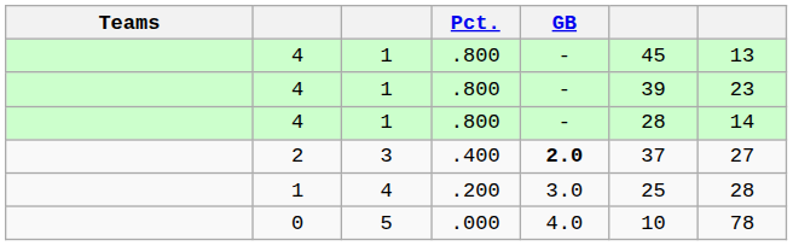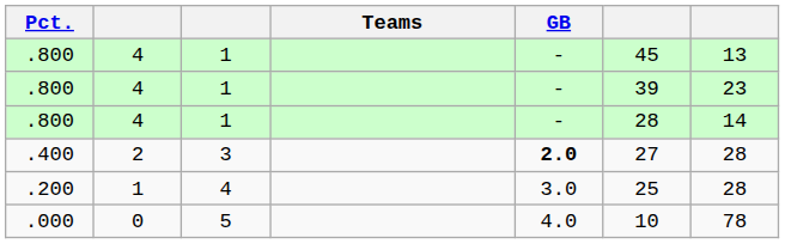columns swapped: Teams <-> Pct.
2 | column 6: 37 -> 27
2 | column 7: 27 -> 28
